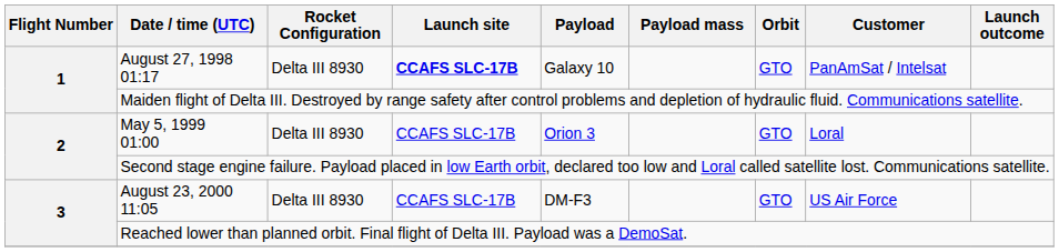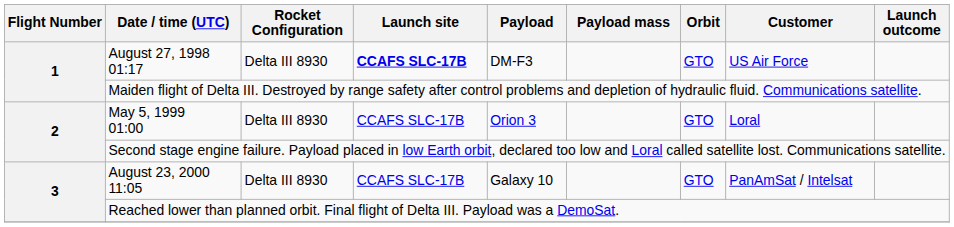August 27, 1998 01:17 | Payload: Galaxy 10 -> DM-F3
August 27, 1998 01:17 | Customer: PanAmSat / Intelsat -> US Air Force
August 23, 2000 11:05 | Payload: DM-F3 -> Galaxy 10
August 23, 2000 11:05 | Customer: US Air Force -> PanAmSat / Intelsat
